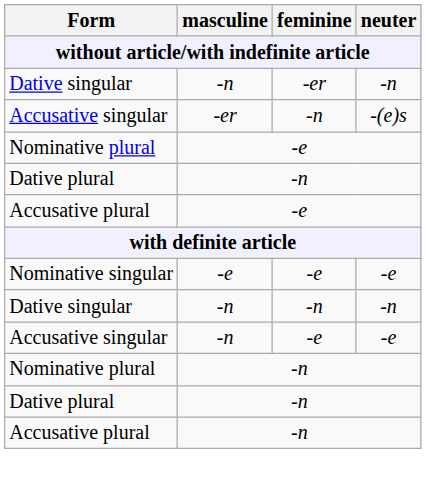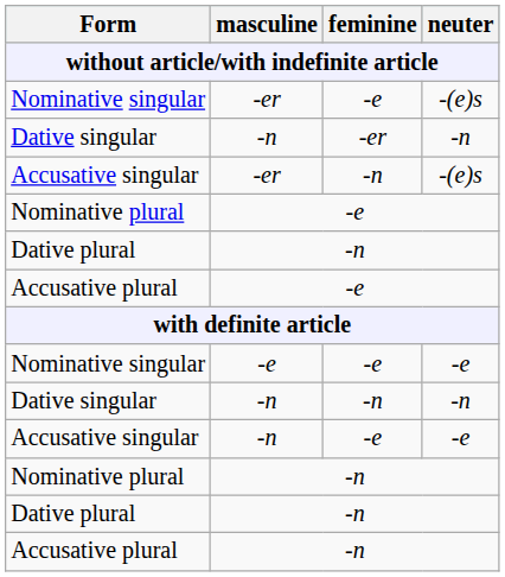+ row: Nominative singular | -er | -e | -(e)s
